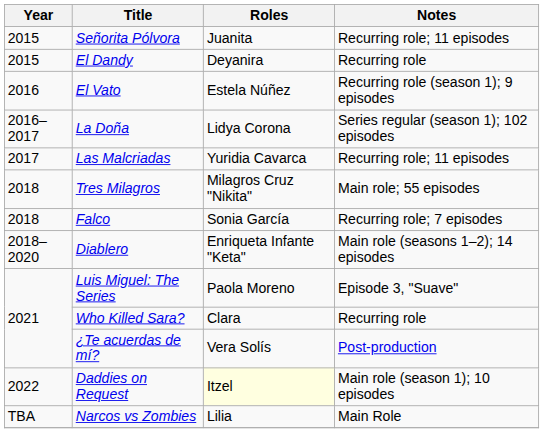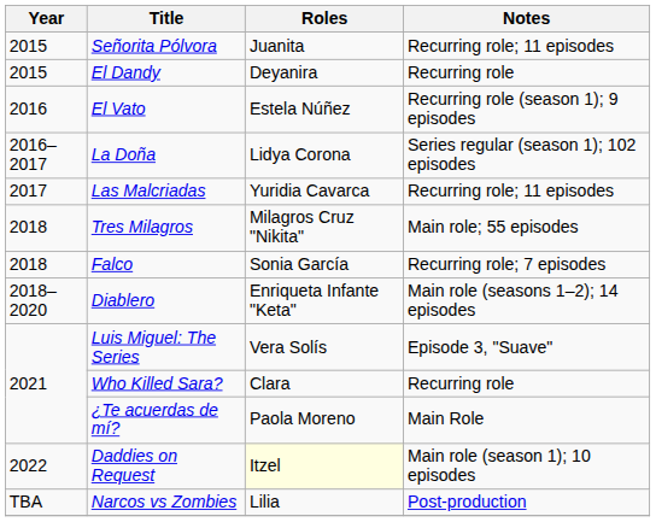Luis Miguel: The Series | Roles: Paola Moreno -> Vera Solís
¿Te acuerdas de mí? | Roles: Vera Solís -> Paola Moreno
¿Te acuerdas de mí? | Notes: Post-production -> Main Role
Narcos vs Zombies | Notes: Main Role -> Post-production
